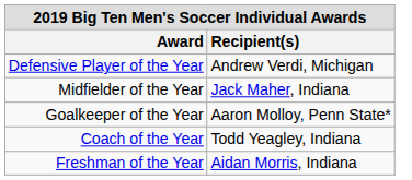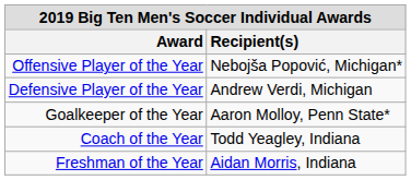+ row: Offensive Player of the Year | Nebojša Popović, Michigan*
- row: Midfielder of the Year | Jack Maher, Indiana
